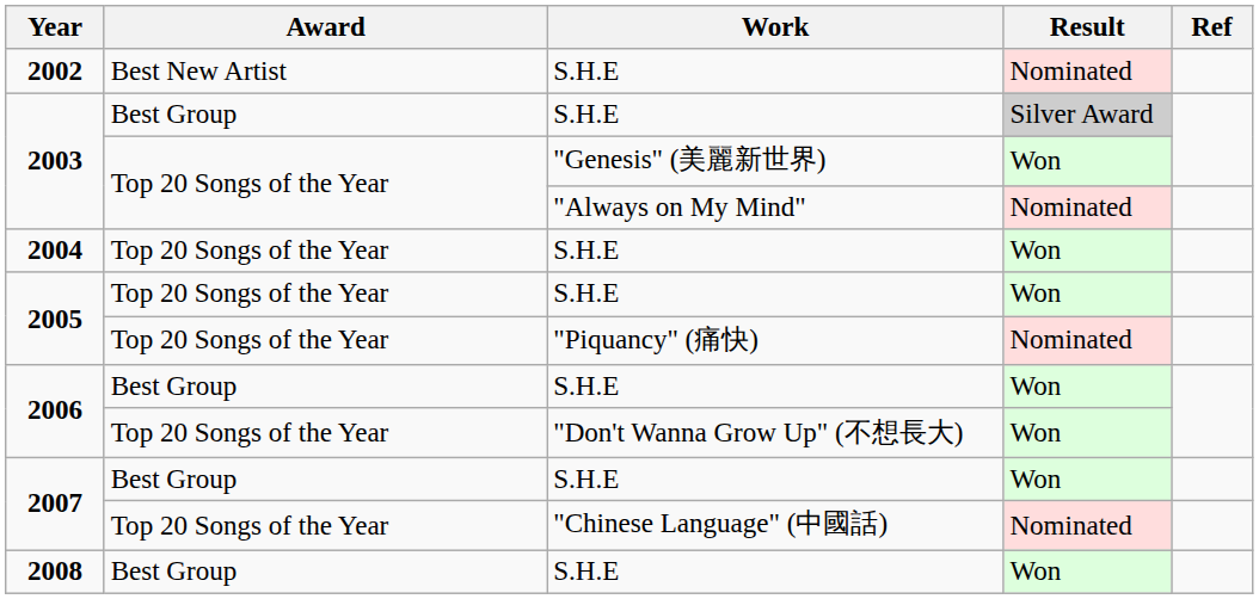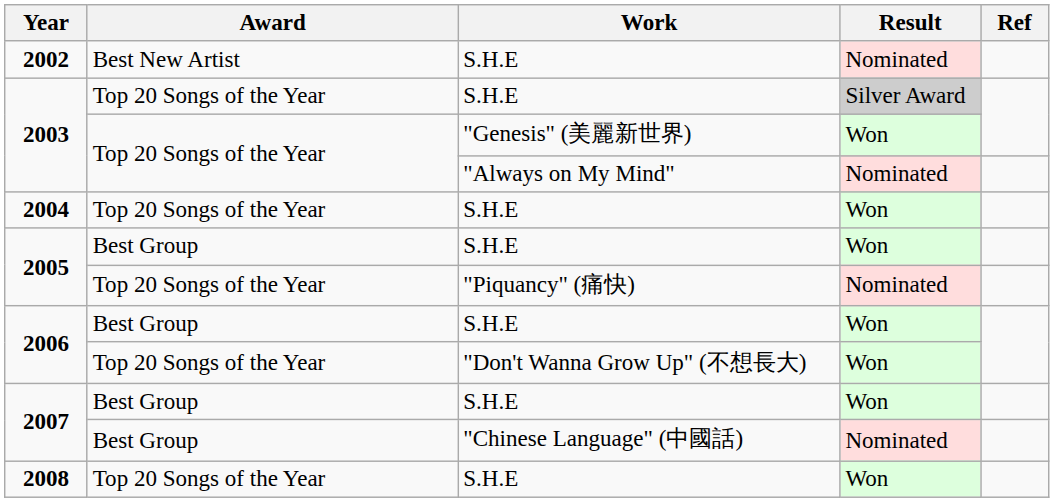2003 / S.H.E | Award: Best Group -> Top 20 Songs of the Year
2005 / S.H.E | Award: Top 20 Songs of the Year -> Best Group
2007 / "Chinese Language" (中國話) | Award: Top 20 Songs of the Year -> Best Group
2008 | Award: Best Group -> Top 20 Songs of the Year
